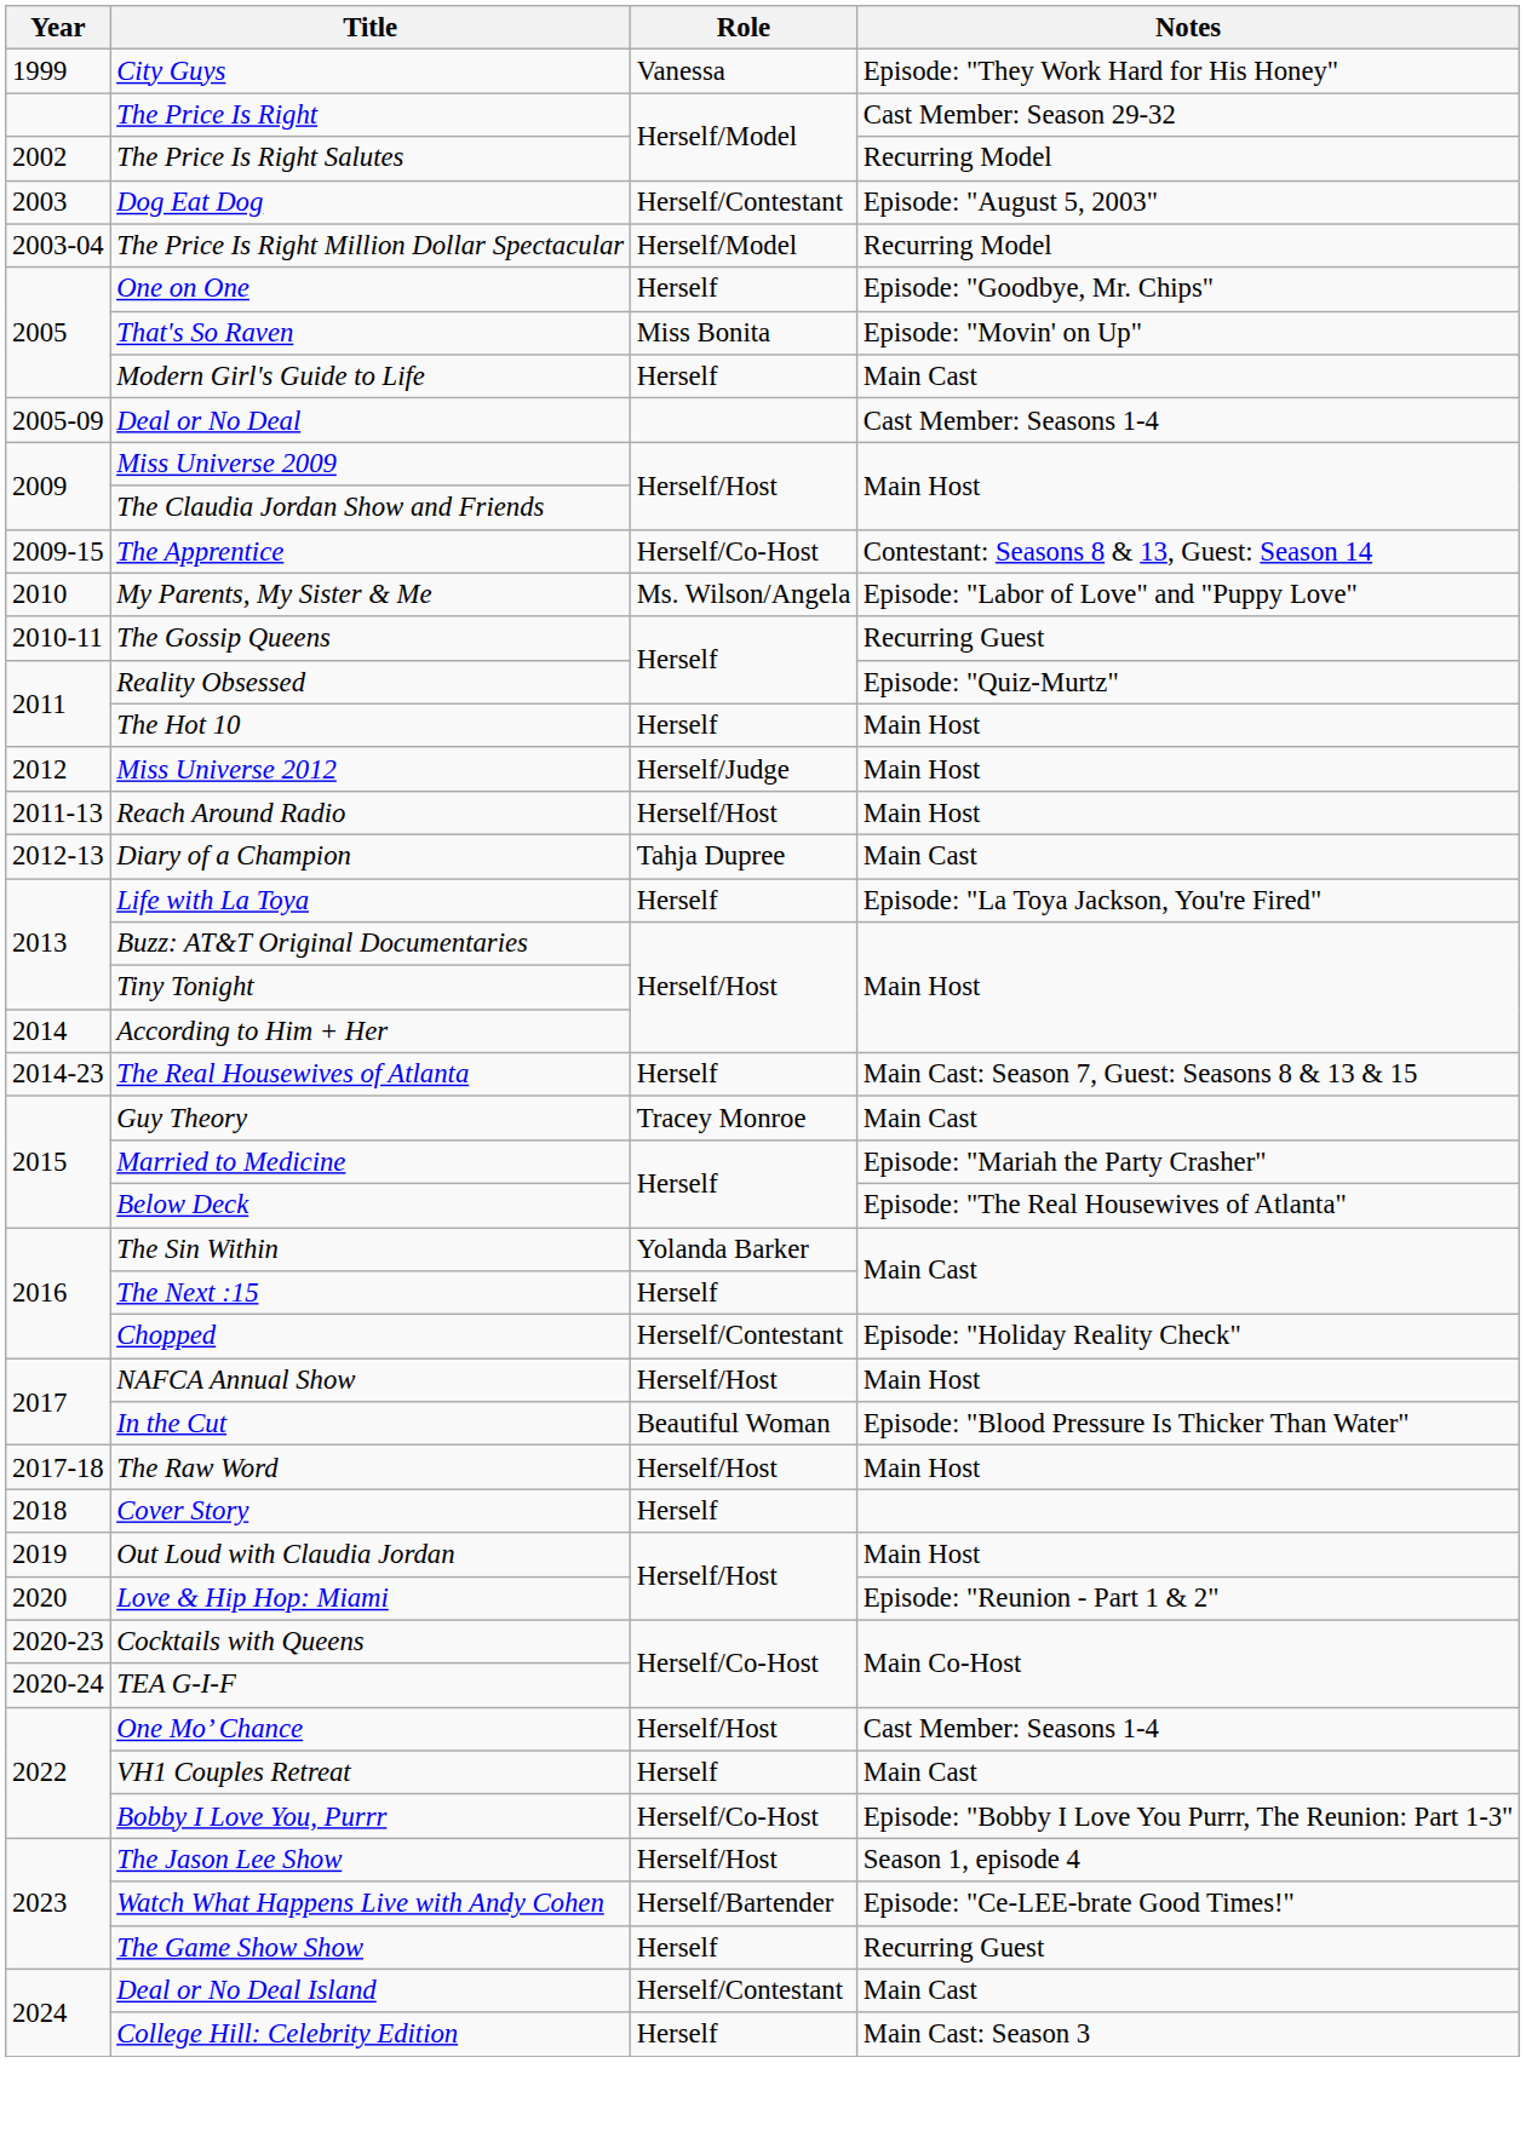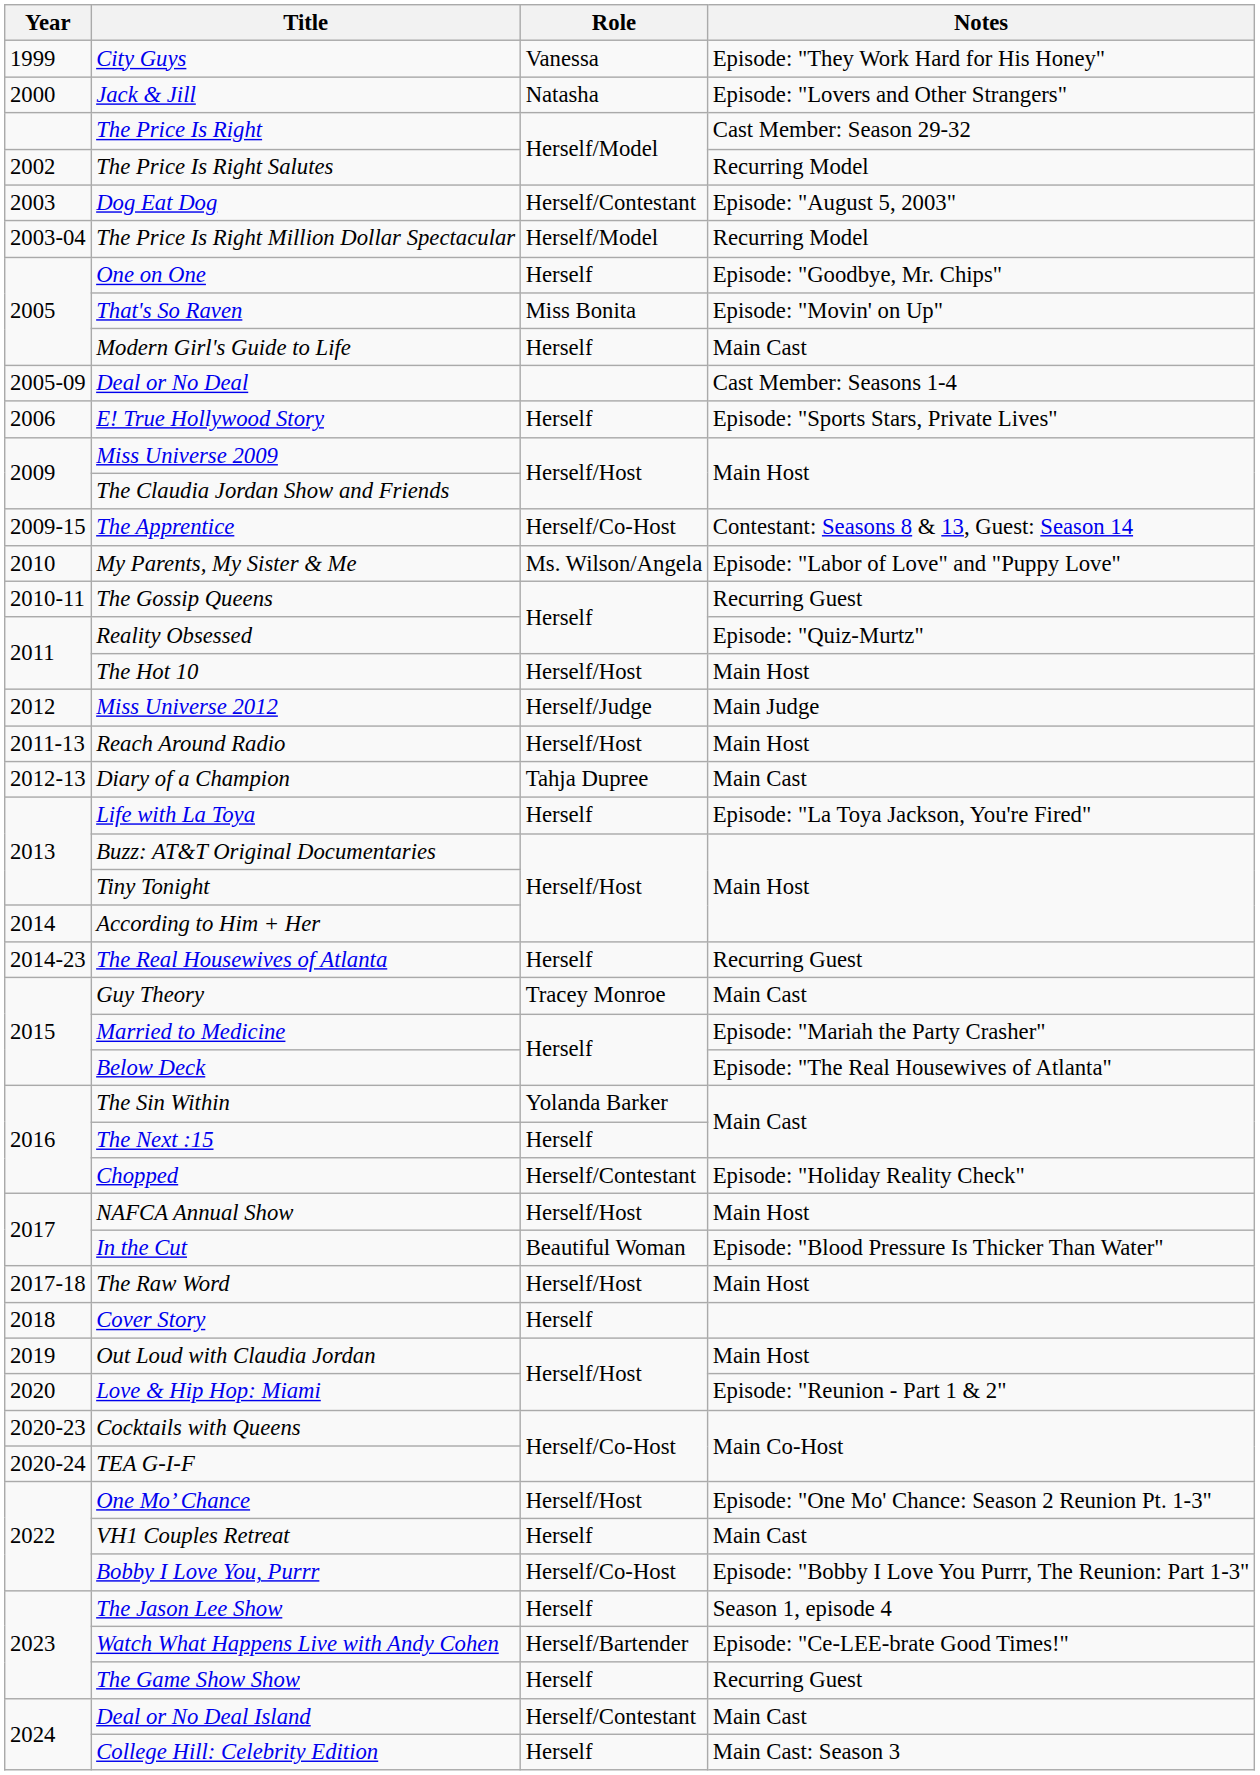+ row: 2000 | Jack & Jill | Natasha | Episode: "Lovers and Other Strangers"
+ row: 2006 | E! True Hollywood Story | Herself | Episode: "Sports Stars, Private Lives"
The Hot 10 | Role: Herself -> Herself/Host
Miss Universe 2012 | Notes: Main Host -> Main Judge
The Real Housewives of Atlanta | Notes: Main Cast: Season 7, Guest: Seasons 8 & 13 & 15 -> Recurring Guest
One Mo’ Chance | Notes: Cast Member: Seasons 1-4 -> Episode: "One Mo' Chance: Season 2 Reunion Pt. 1-3"
The Jason Lee Show | Role: Herself/Host -> Herself
